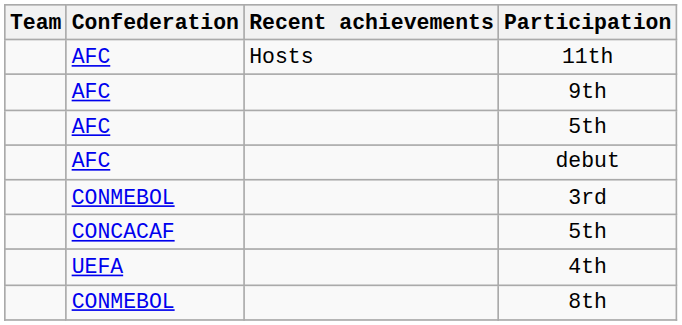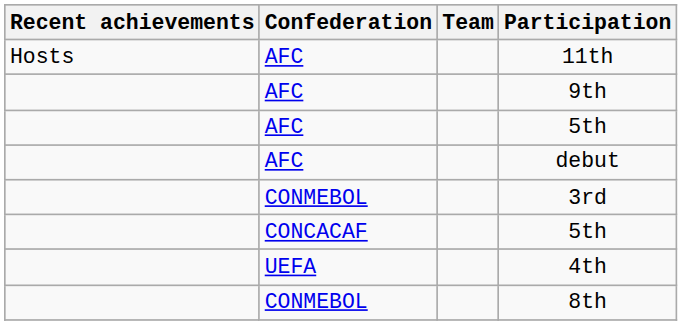columns swapped: Team <-> Recent achievements
